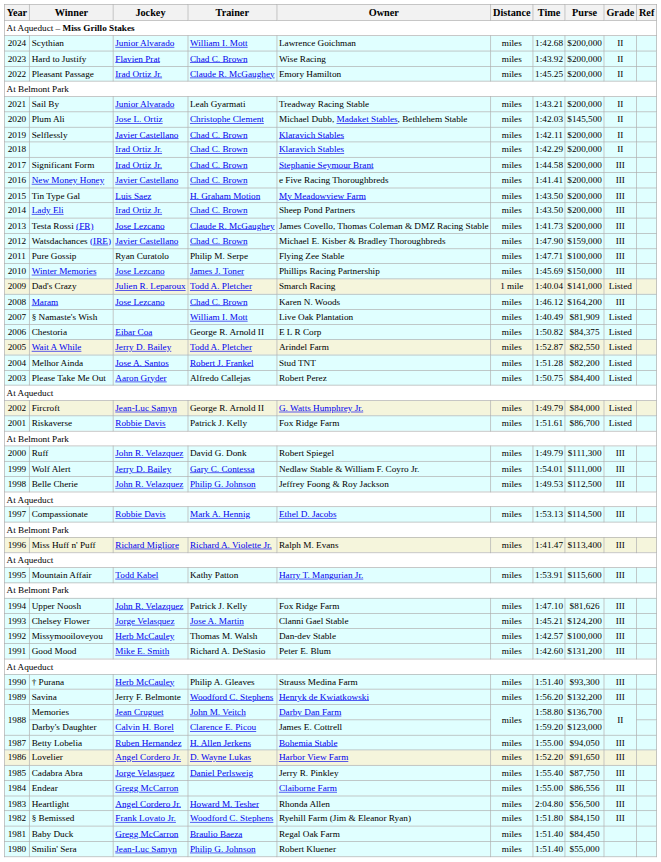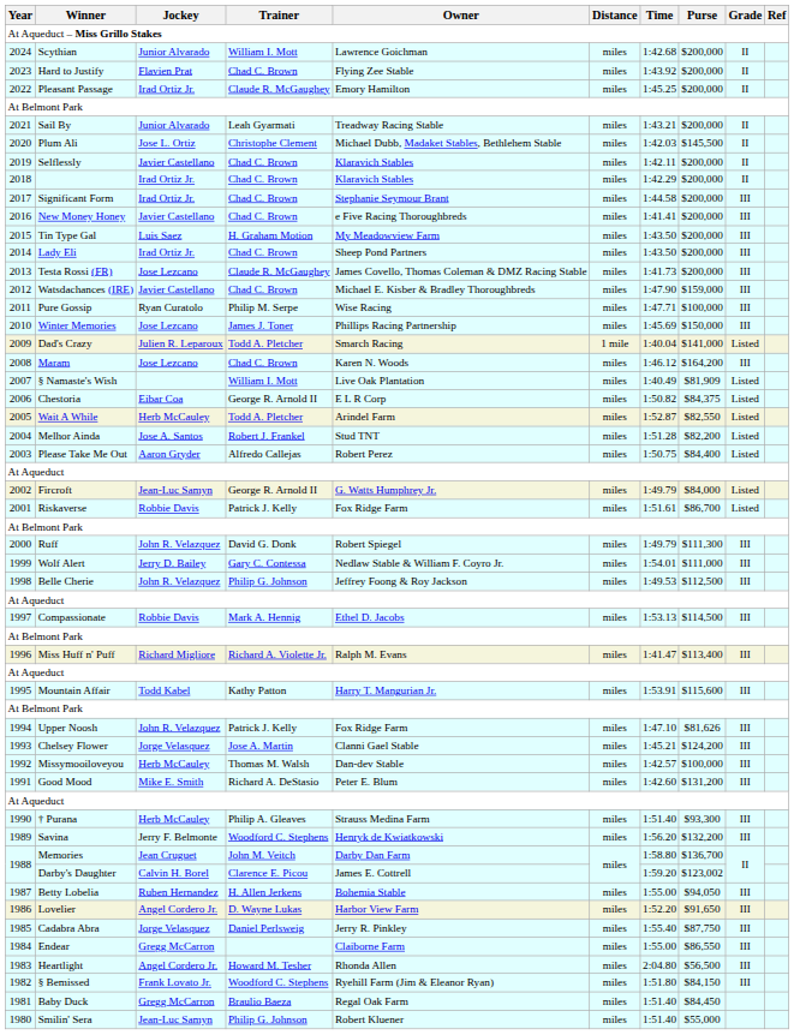Hard to Justify | Owner: Wise Racing -> Flying Zee Stable
Pure Gossip | Owner: Flying Zee Stable -> Wise Racing
Wait A While | Jockey: Jerry D. Bailey -> Herb McCauley
Darby's Daughter | Purse: $123,000 -> $123,002
Endear | Purse: $86,556 -> $86,550
